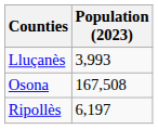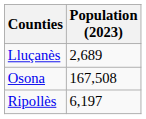Lluçanès | Population (2023): 3,993 -> 2,689
